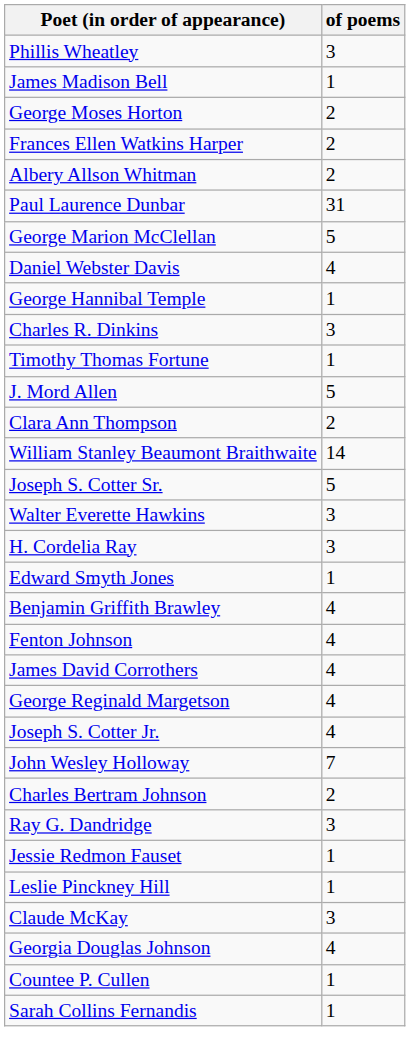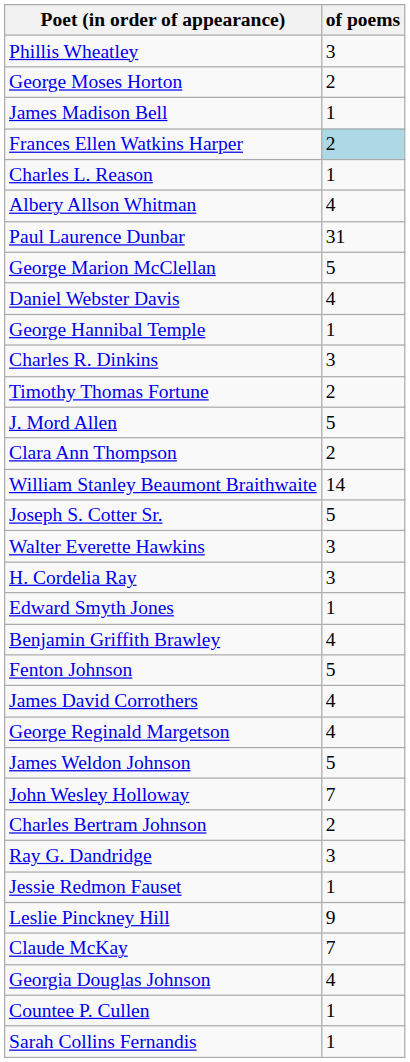rows swapped: George Moses Horton <-> James Madison Bell
Frances Ellen Watkins Harper | of poems: no background -> lightblue background
+ row: Charles L. Reason | 1
Albery Allson Whitman | of poems: 2 -> 4
Timothy Thomas Fortune | of poems: 1 -> 2
Fenton Johnson | of poems: 4 -> 5
+ row: James Weldon Johnson | 5
- row: Joseph S. Cotter Jr. | 4
Leslie Pinckney Hill | of poems: 1 -> 9
Claude McKay | of poems: 3 -> 7
